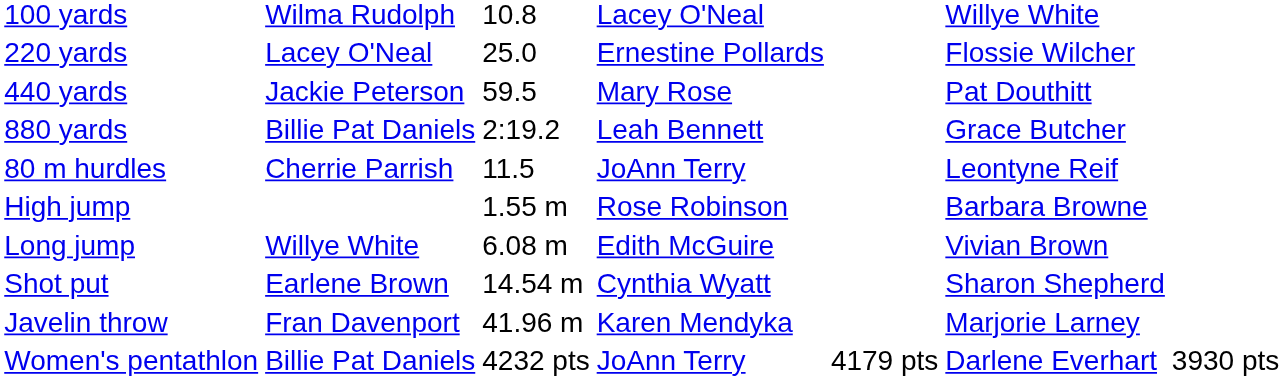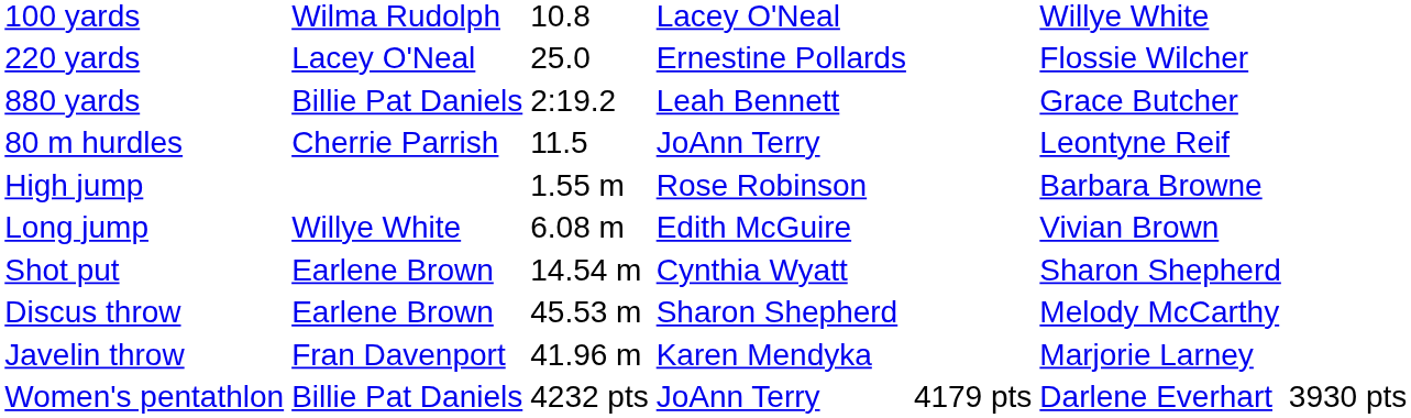- row: 440 yards | Jackie Peterson | 59.5 | Mary Rose | Pat Douthitt
+ row: Discus throw | Earlene Brown | 45.53 m | Sharon Shepherd | Melody McCarthy
